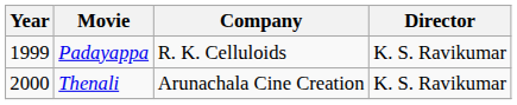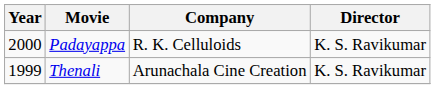Padayappa | Year: 1999 -> 2000
Thenali | Year: 2000 -> 1999
